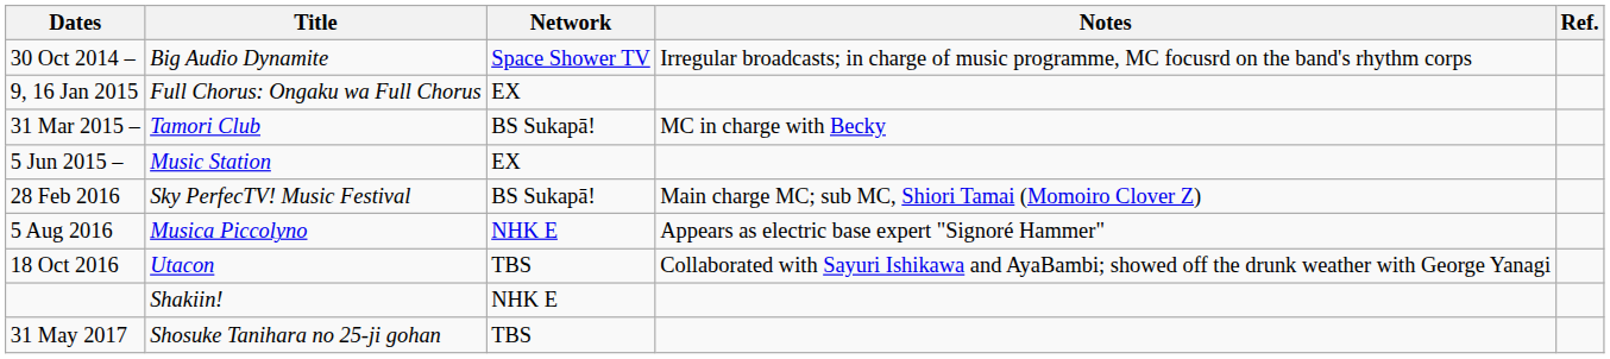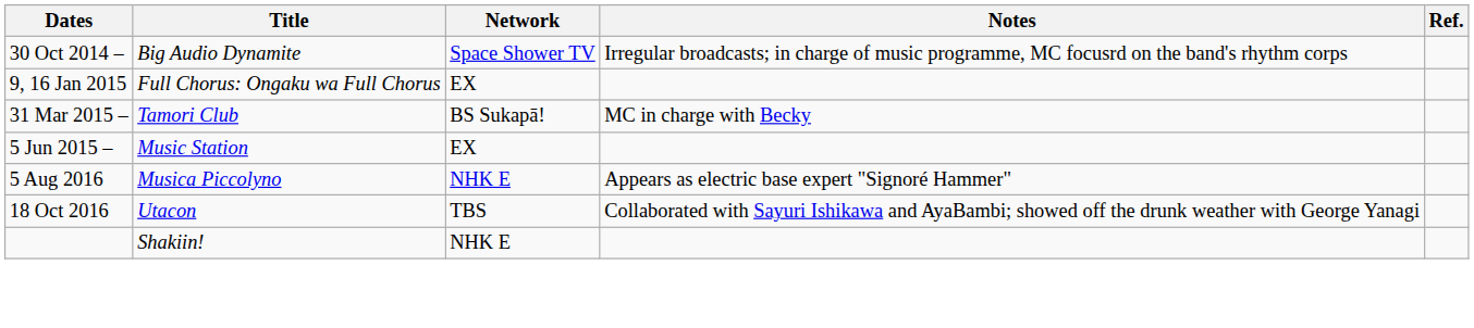- row: 28 Feb 2016 | Sky PerfecTV! Music Festival | BS Sukapā! | Main charge MC; sub MC, Shiori Tamai (Momoiro Clover Z)
- row: 31 May 2017 | Shosuke Tanihara no 25-ji gohan | TBS
